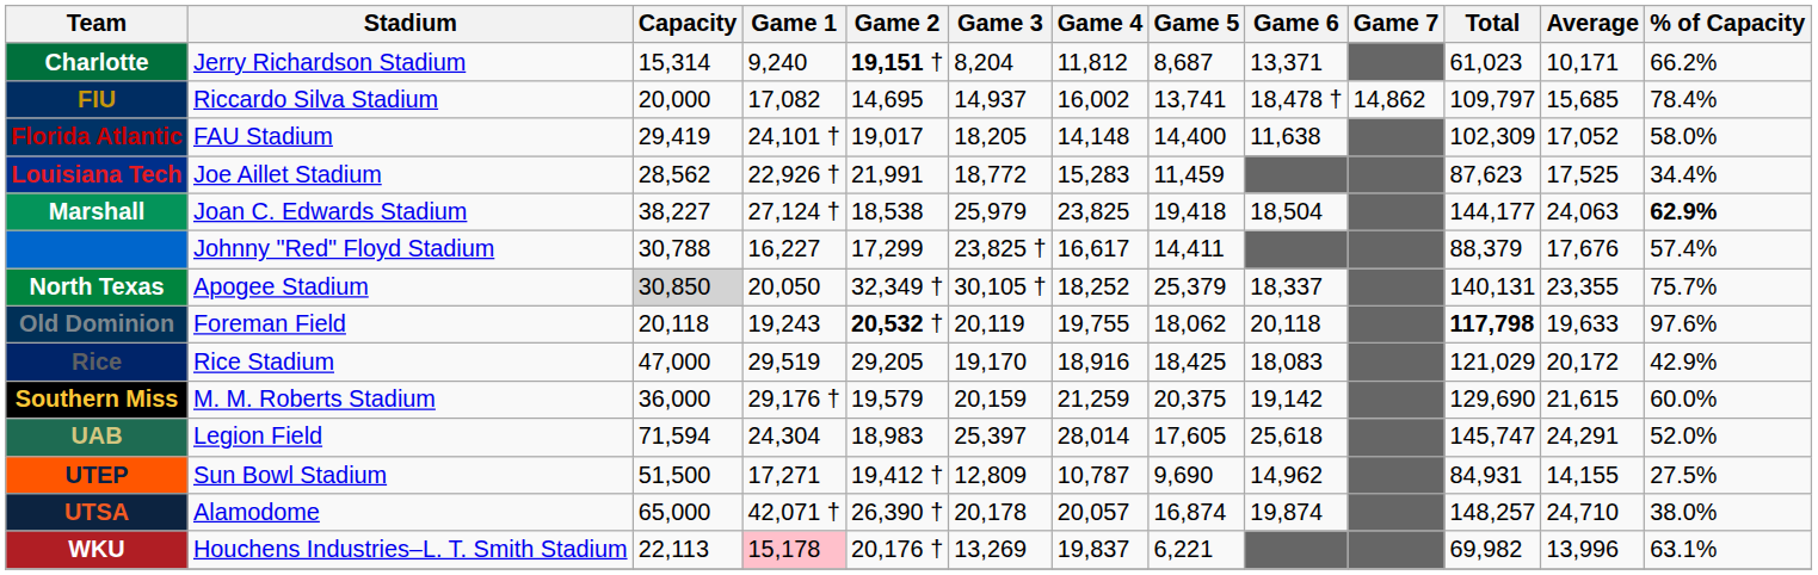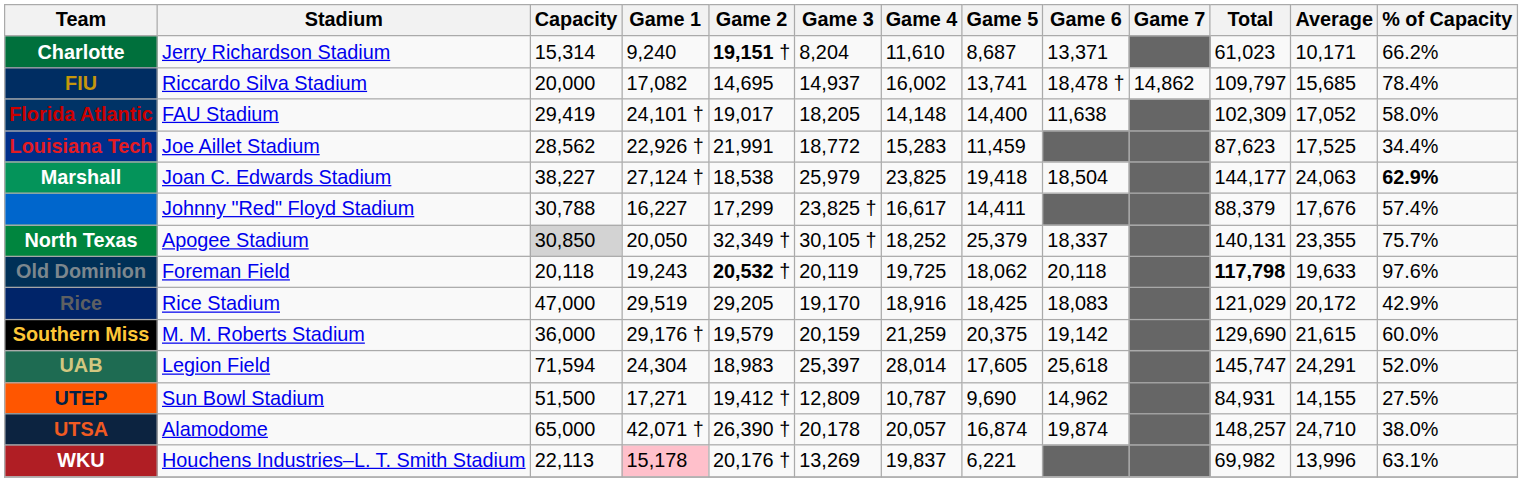Charlotte | Game 4: 11,812 -> 11,610
Old Dominion | Game 4: 19,755 -> 19,725
